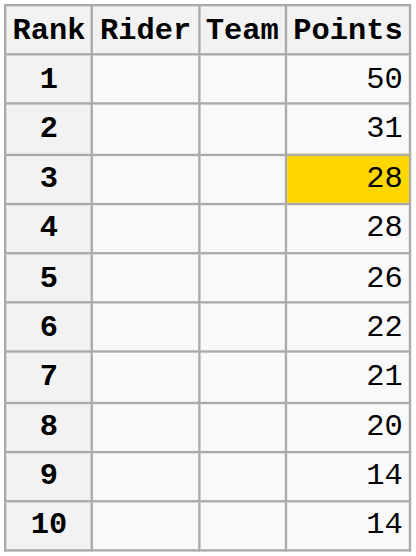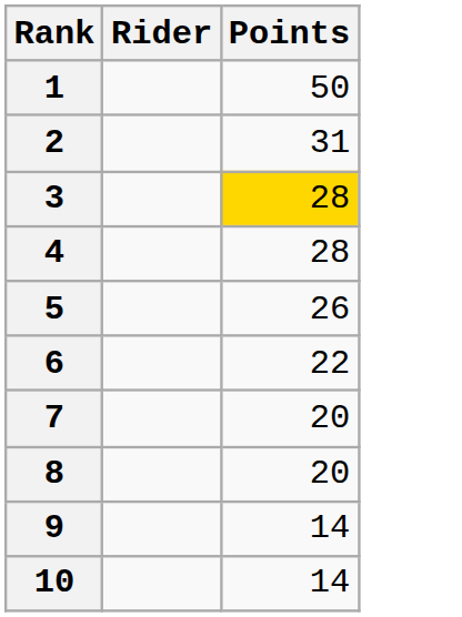- column: Team
7 | Points: 21 -> 20
